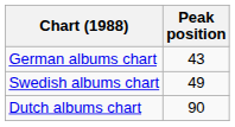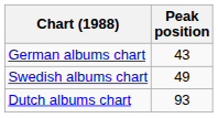Dutch albums chart | Peak position: 90 -> 93
